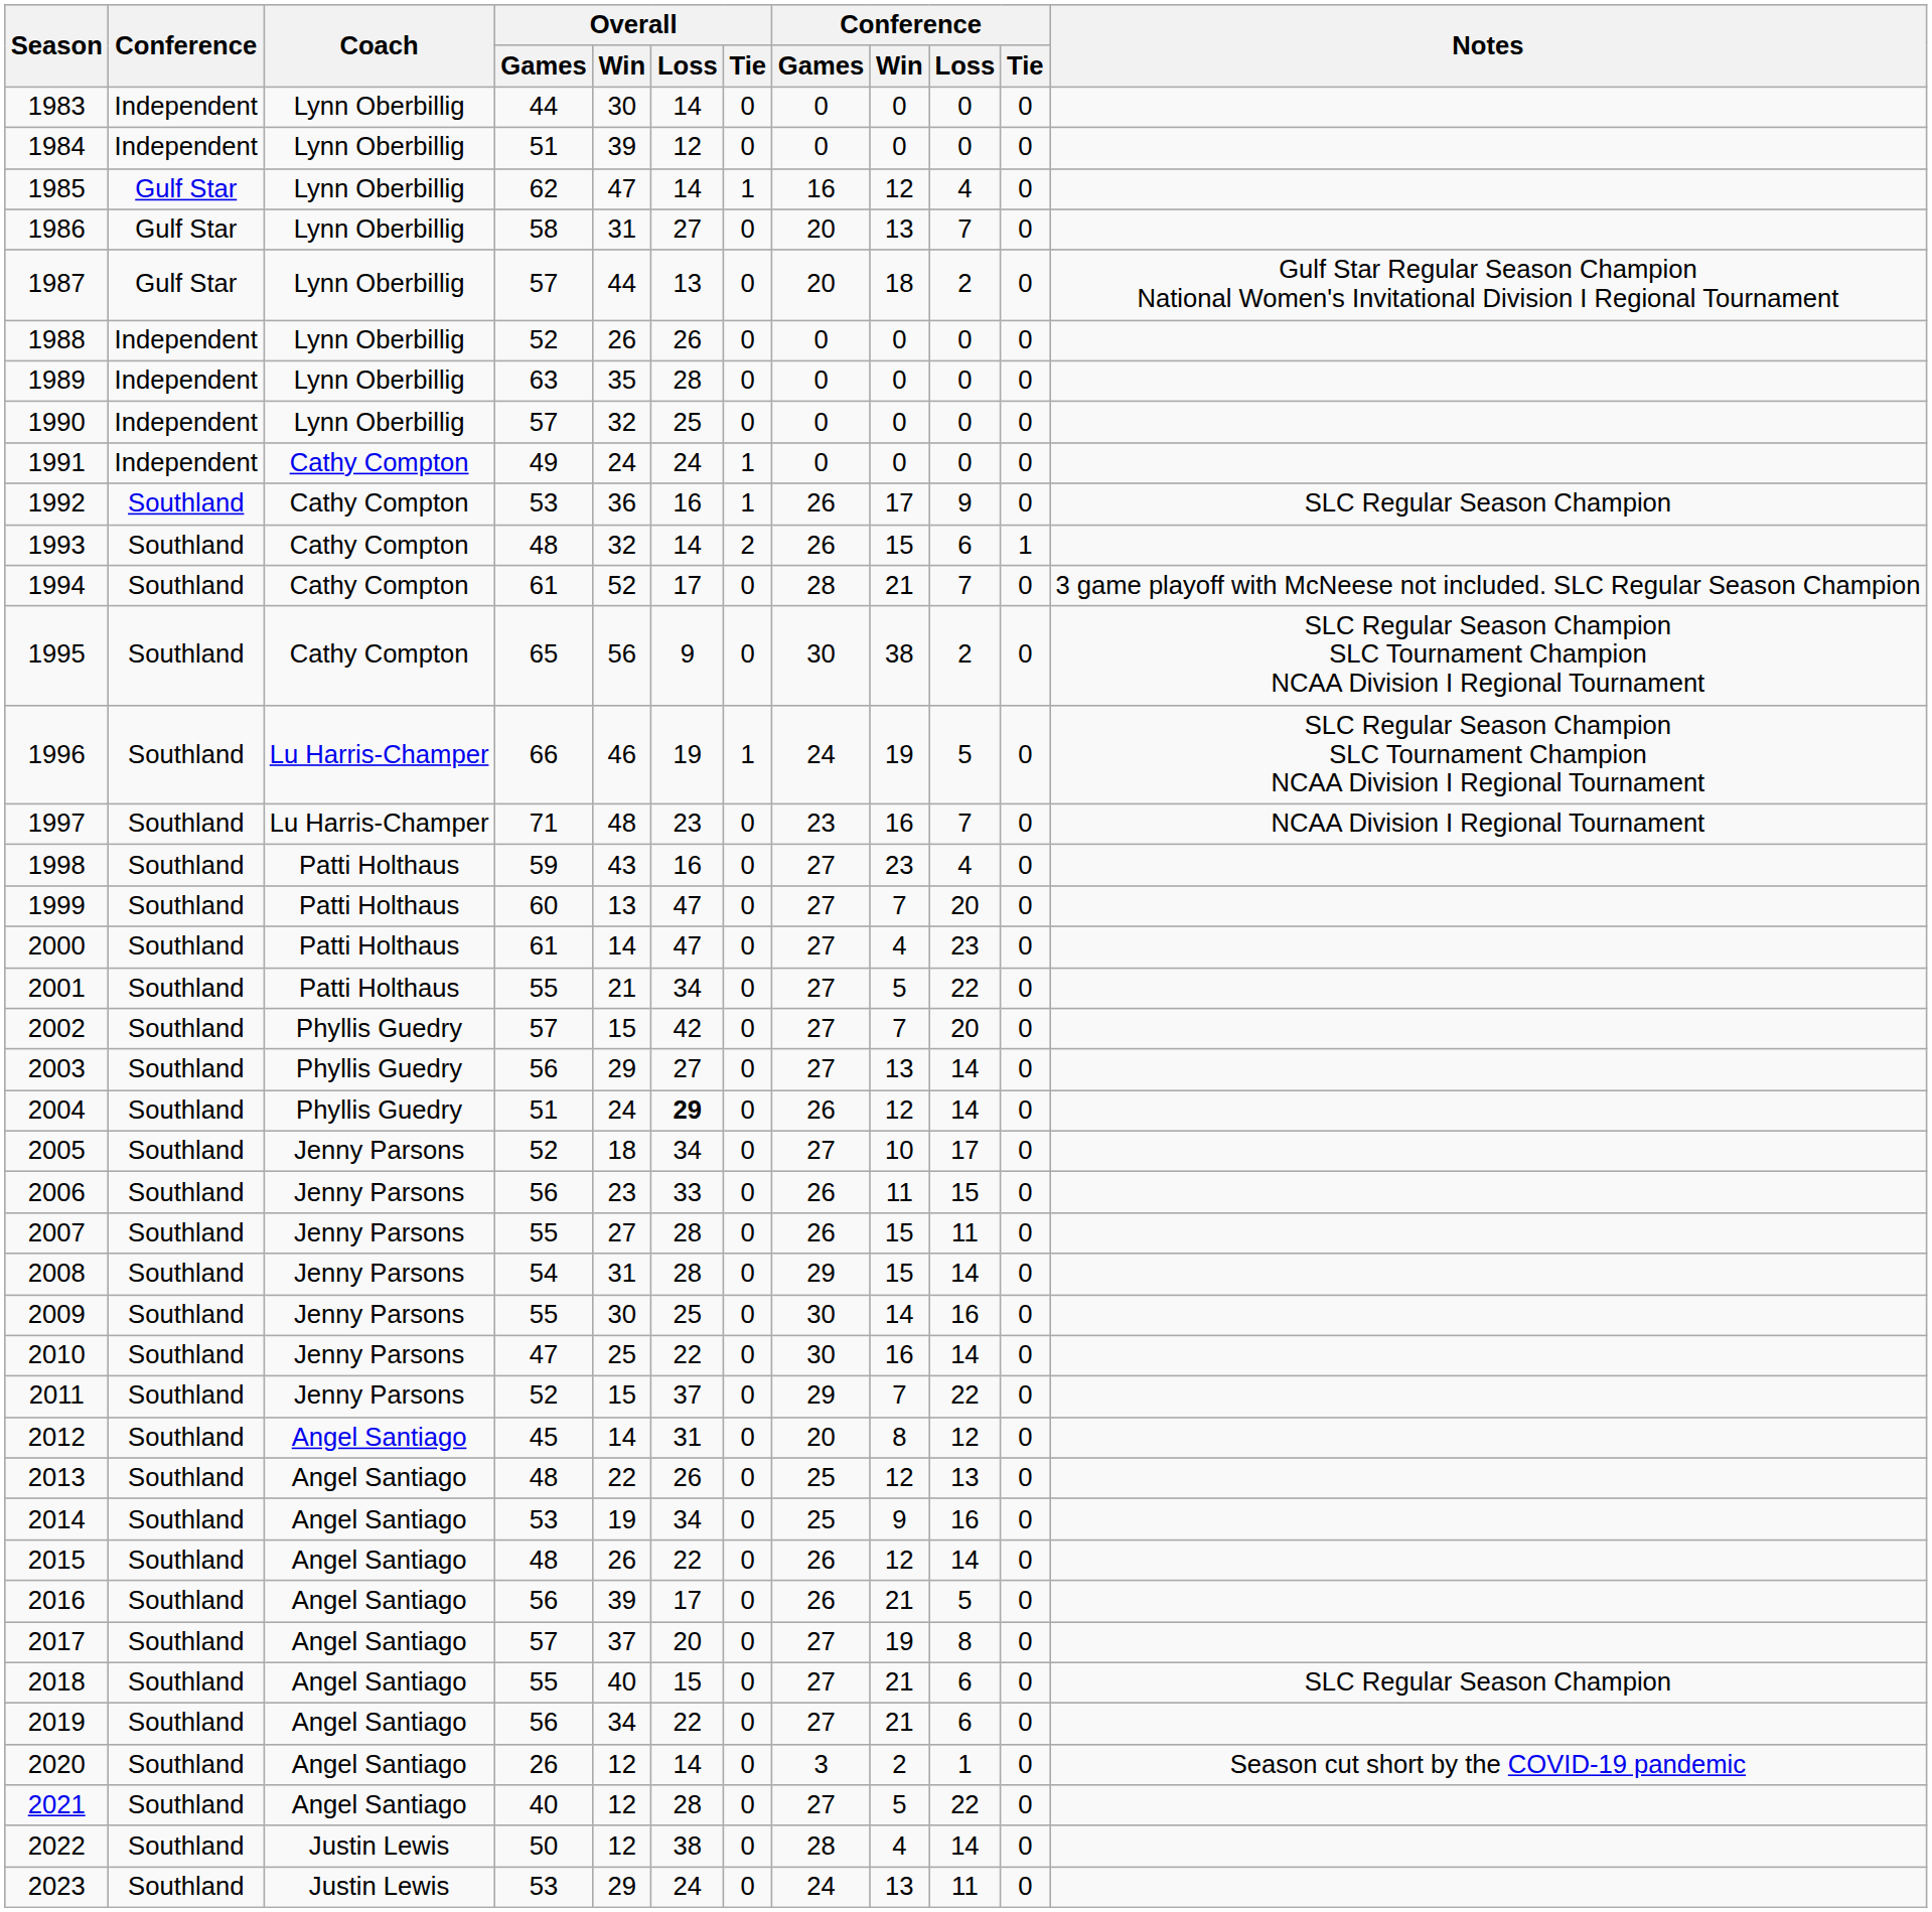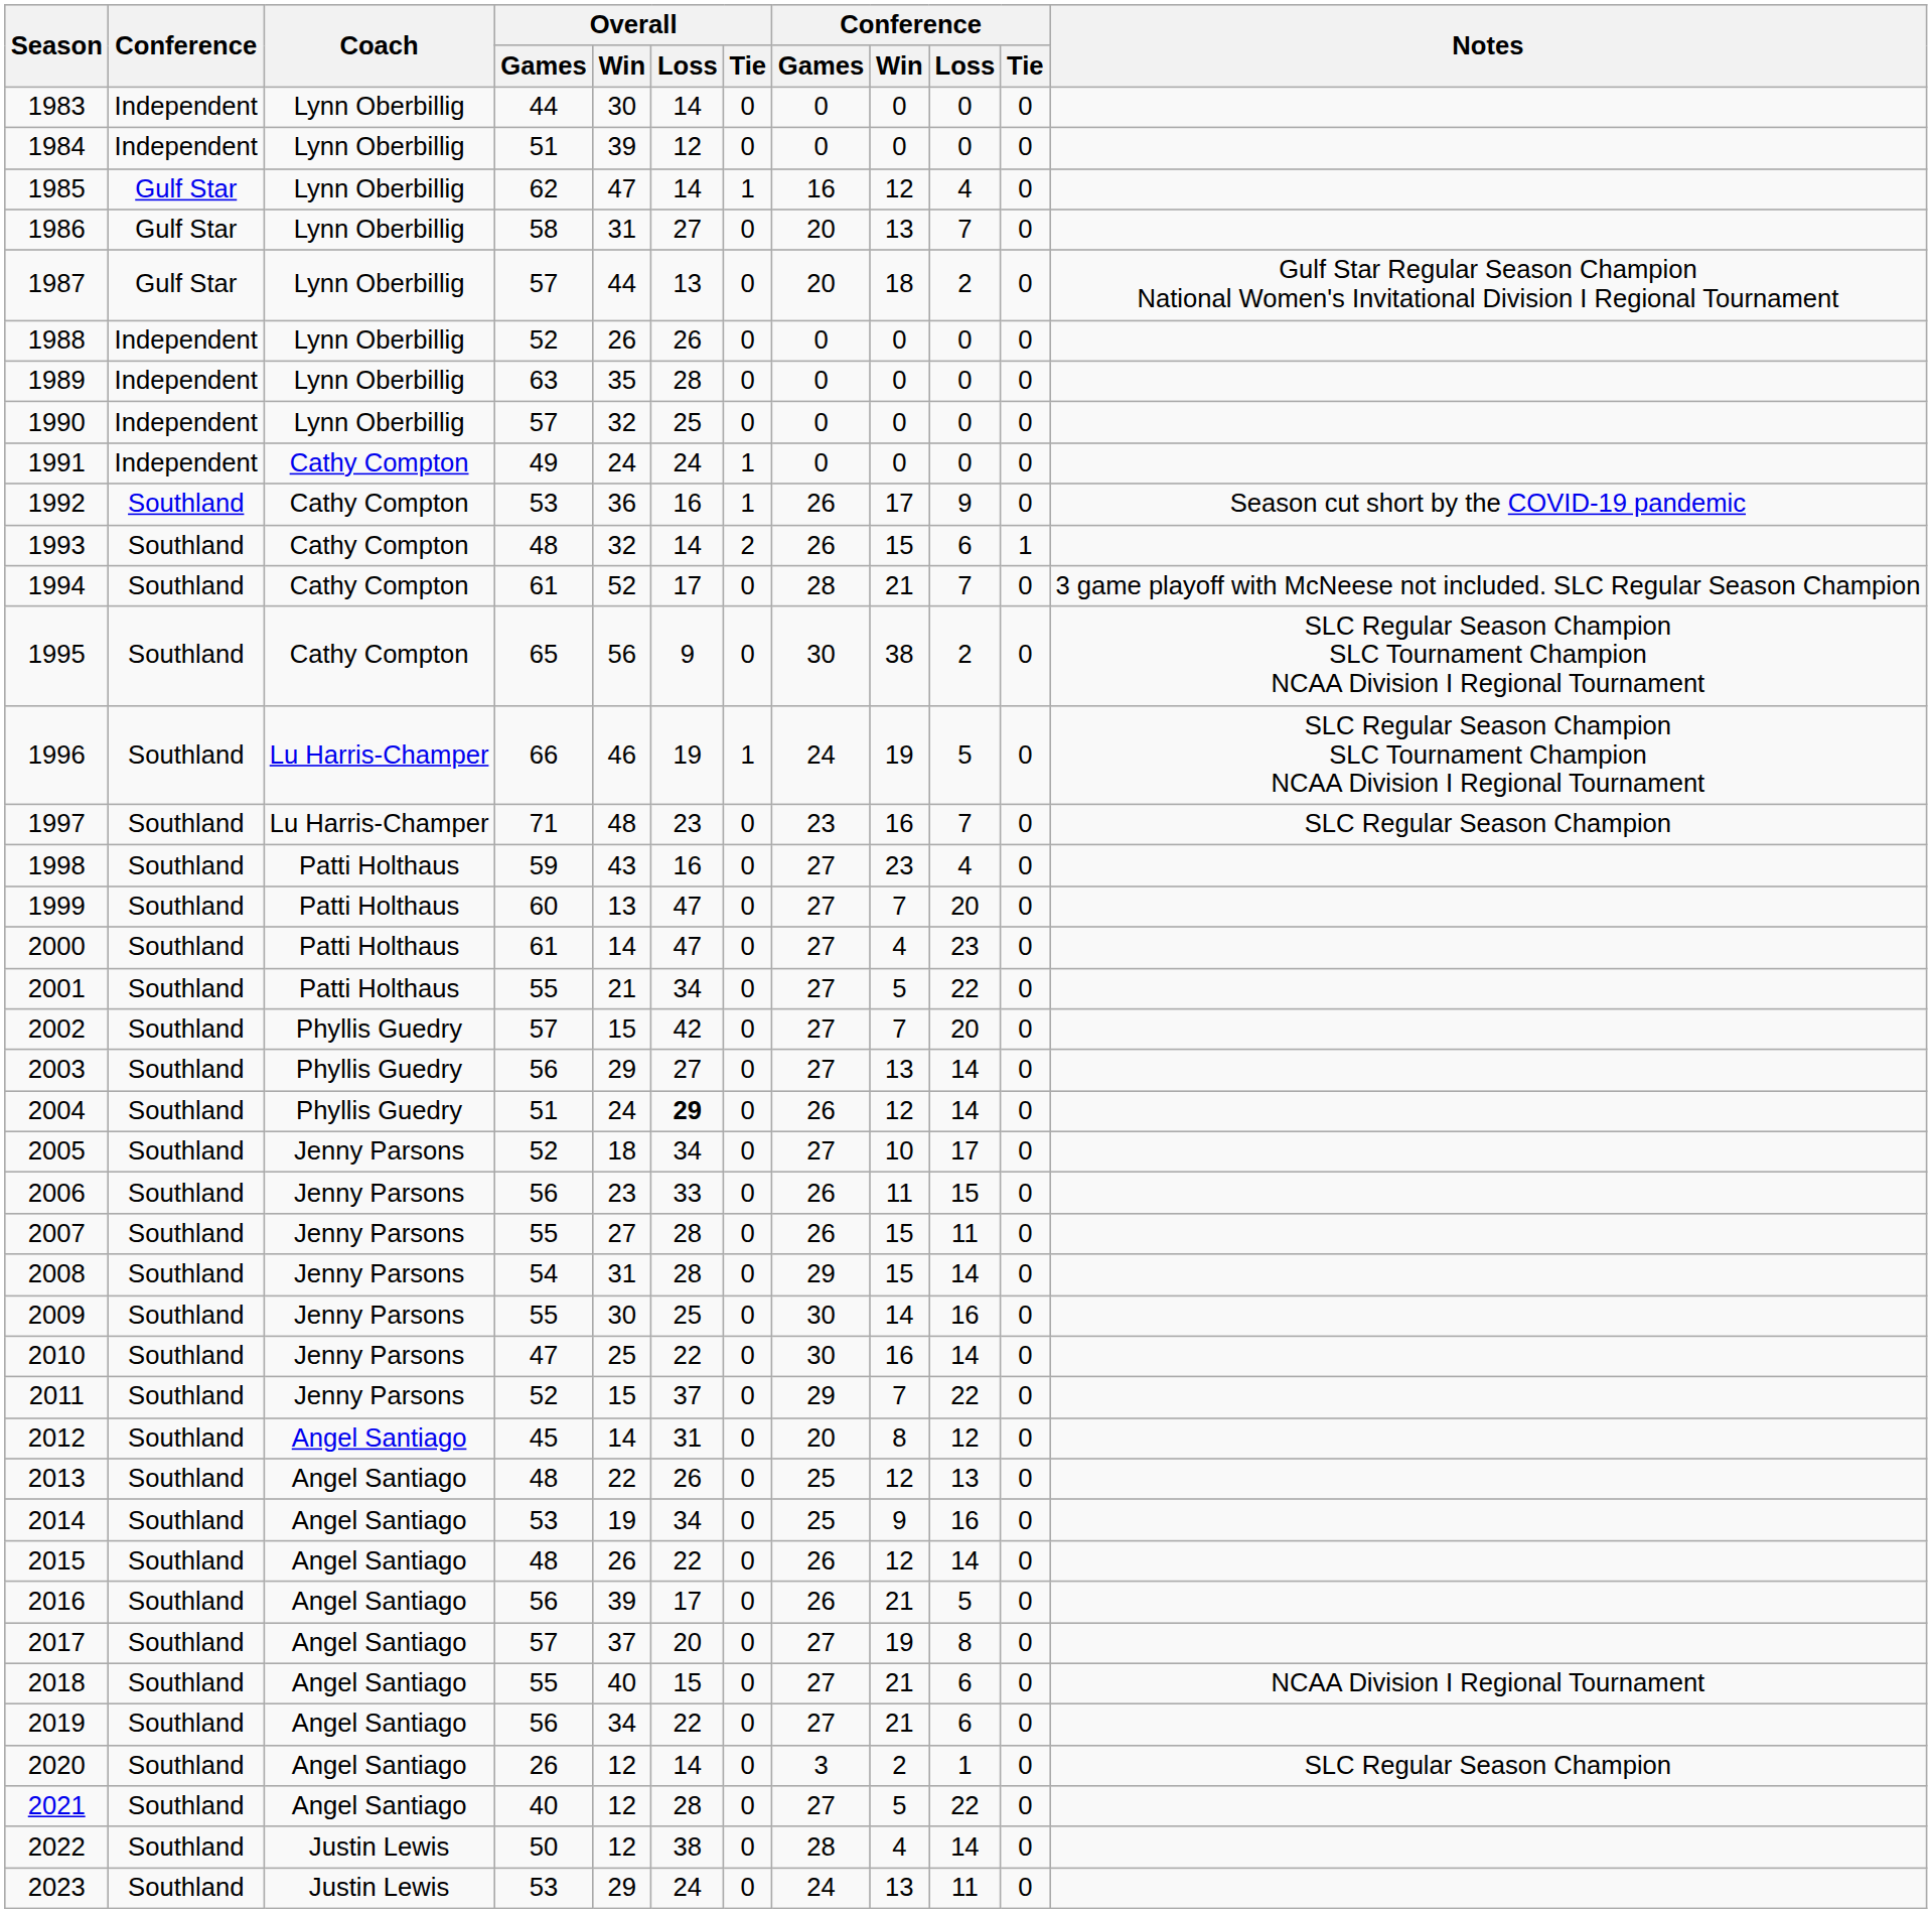1992 | Notes: SLC Regular Season Champion -> Season cut short by the COVID-19 pandemic
1997 | Notes: NCAA Division I Regional Tournament -> SLC Regular Season Champion
2018 | Notes: SLC Regular Season Champion -> NCAA Division I Regional Tournament
2020 | Notes: Season cut short by the COVID-19 pandemic -> SLC Regular Season Champion
